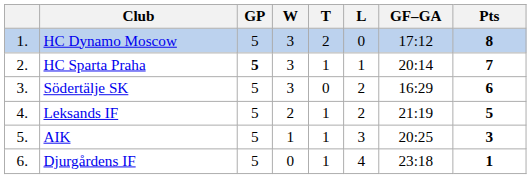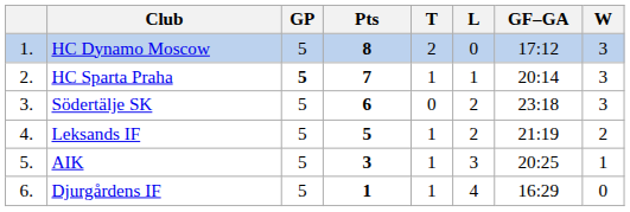columns swapped: W <-> Pts
Södertälje SK | GF–GA: 16:29 -> 23:18
Djurgårdens IF | GF–GA: 23:18 -> 16:29
